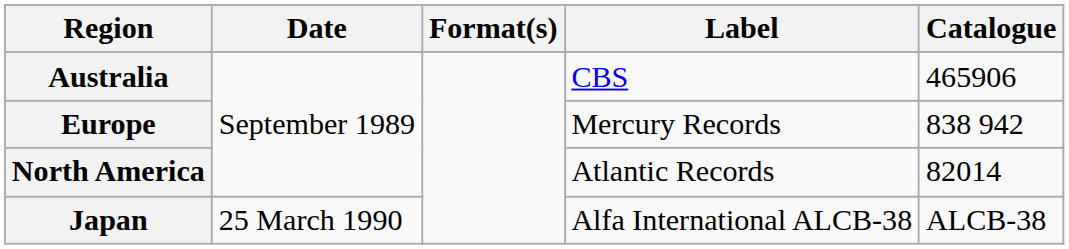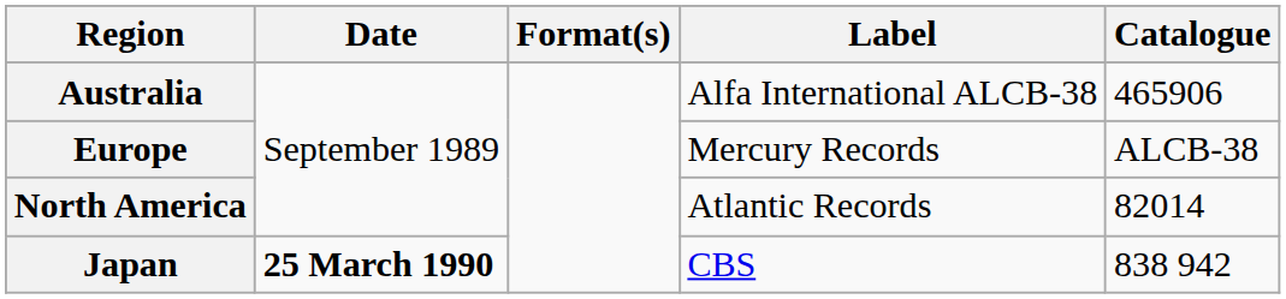Australia | Label: CBS -> Alfa International ALCB-38
Europe | Catalogue: 838 942 -> ALCB-38
Japan | Date: normal -> bold
Japan | Label: Alfa International ALCB-38 -> CBS
Japan | Catalogue: ALCB-38 -> 838 942
